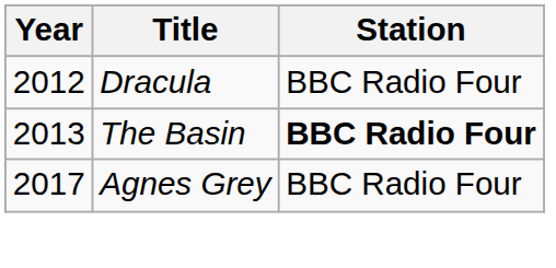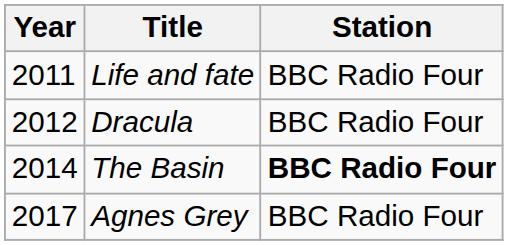+ row: 2011 | Life and fate | BBC Radio Four
The Basin | Year: 2013 -> 2014
